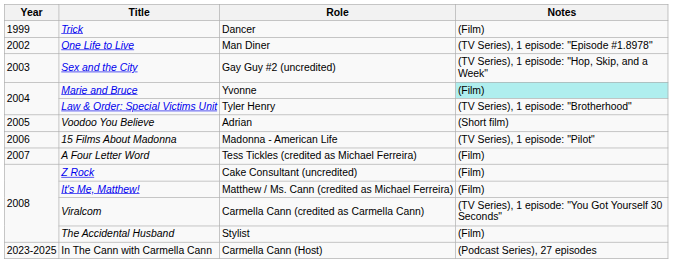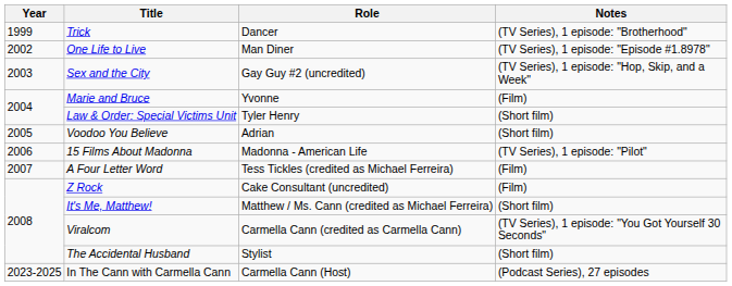Trick | Notes: (Film) -> (TV Series), 1 episode: "Brotherhood"
Marie and Bruce | Notes: paleturquoise background -> no background
Law & Order: Special Victims Unit | Notes: (TV Series), 1 episode: "Brotherhood" -> (Short film)
It's Me, Matthew! | Notes: (Film) -> (Short film)
The Accidental Husband | Notes: (Film) -> (Short film)
